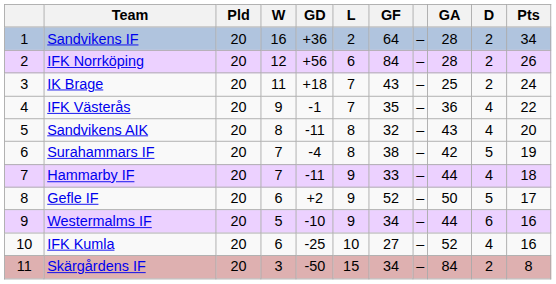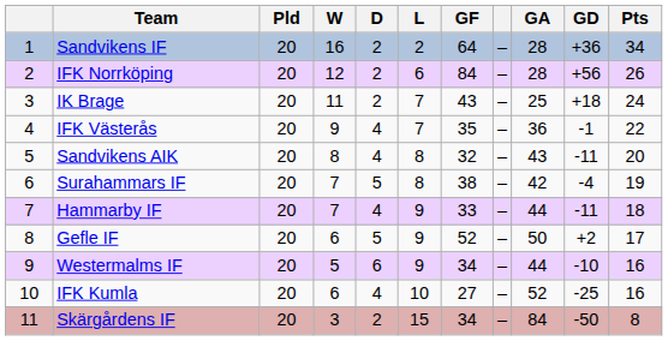columns swapped: D <-> GD
